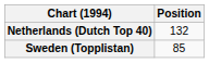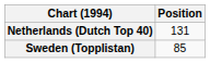Netherlands (Dutch Top 40) | Position: 132 -> 131
